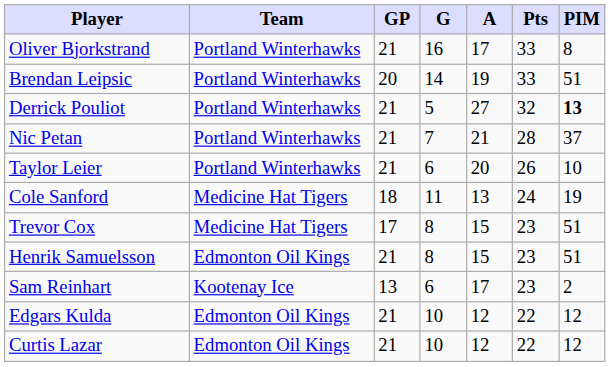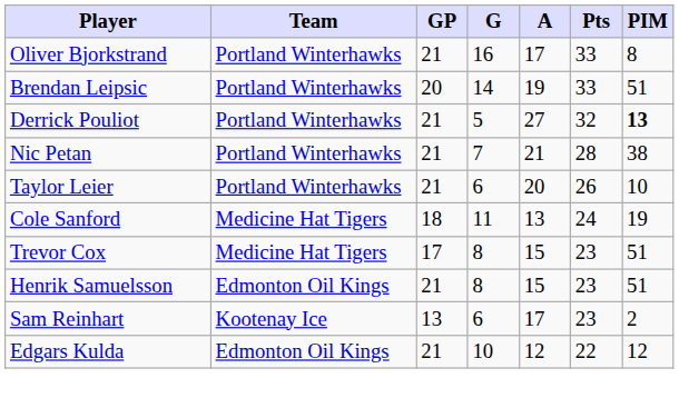Nic Petan | PIM: 37 -> 38
- row: Curtis Lazar | Edmonton Oil Kings | 21 | 10 | 12 | 22 | 12
